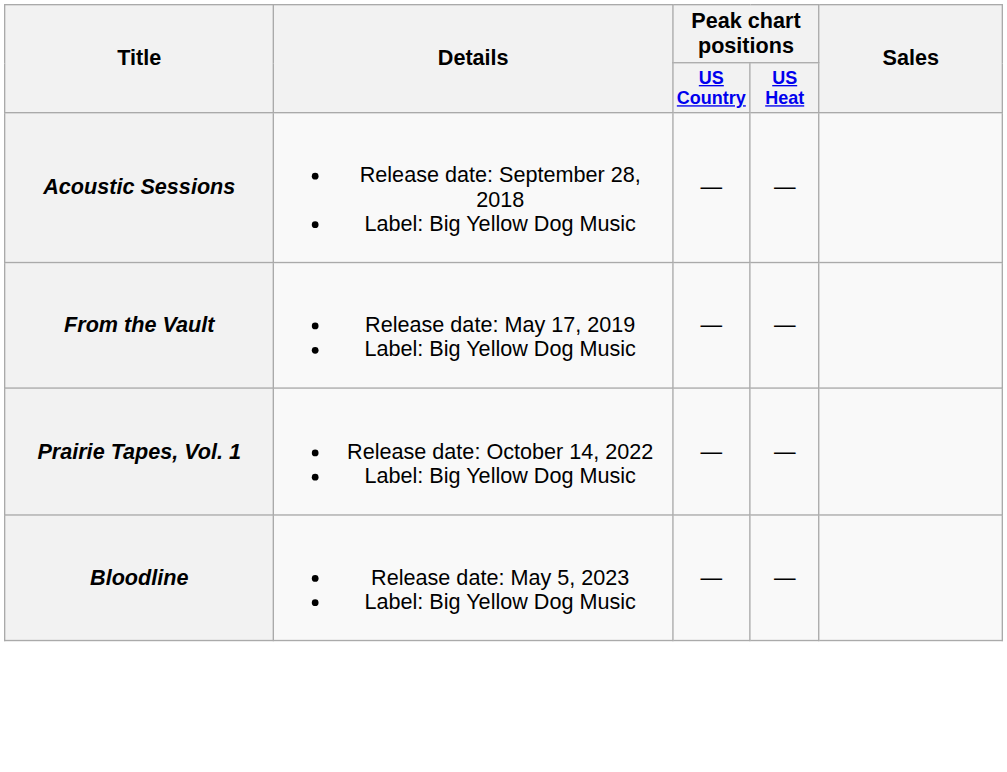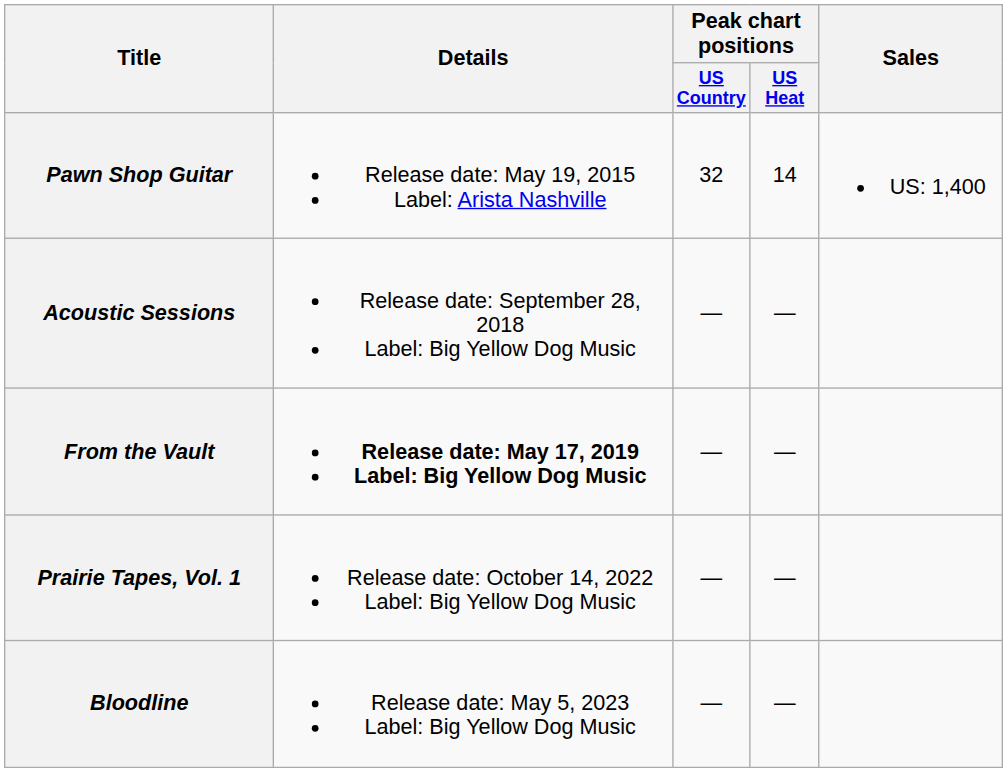+ row: Pawn Shop Guitar | Release date: May 19, 2015 Label: Arista Nashville | 32 | 14 | US: 1,400
From the Vault | Details: normal -> bold
